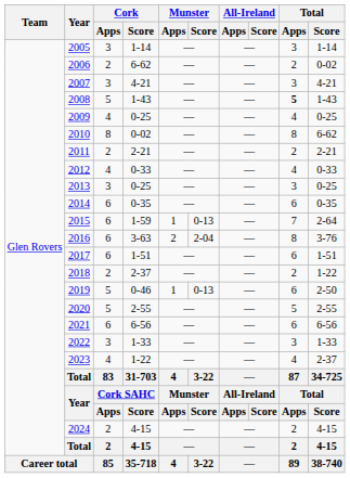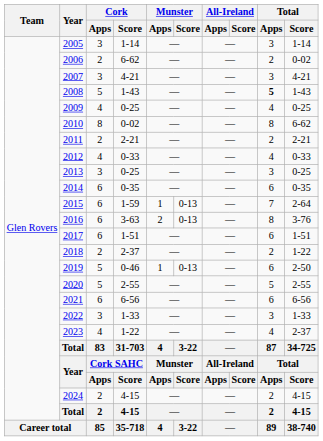2016 | Munster / Score: 2-04 -> 0-13
